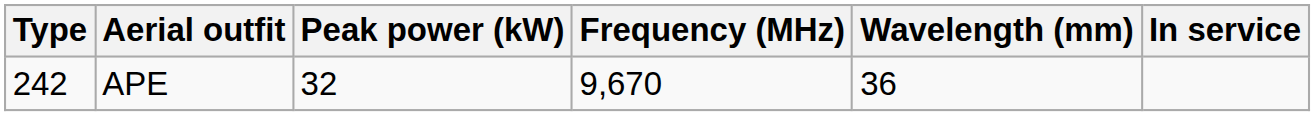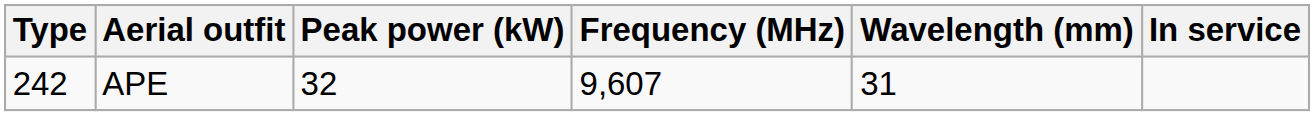APE | Frequency (MHz): 9,670 -> 9,607
APE | Wavelength (mm): 36 -> 31
